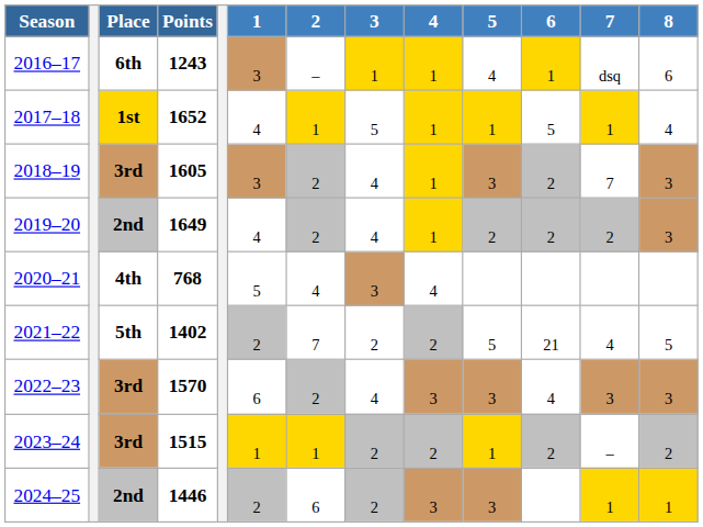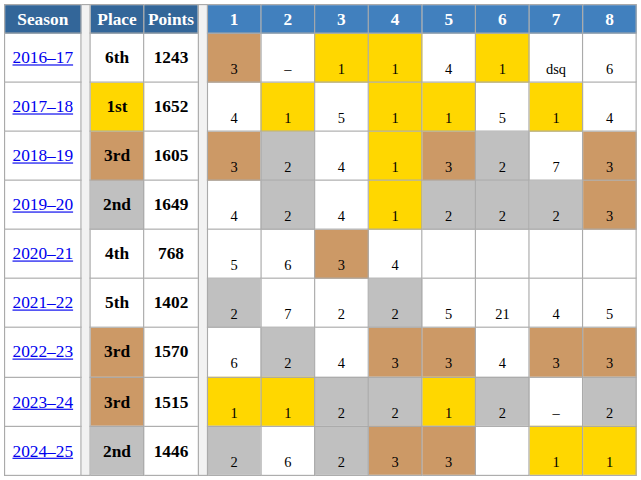2020–21 | 2: 4 -> 6
